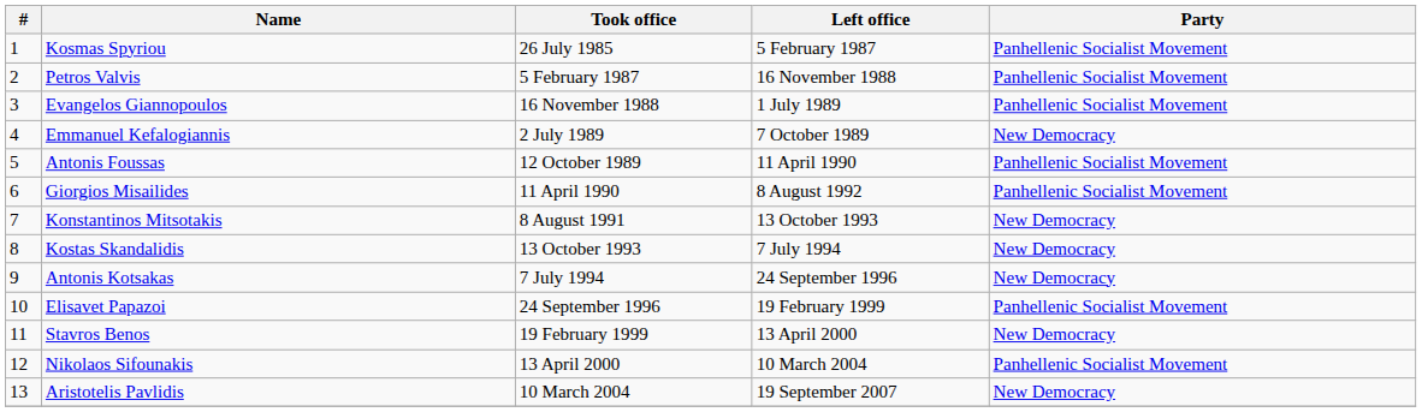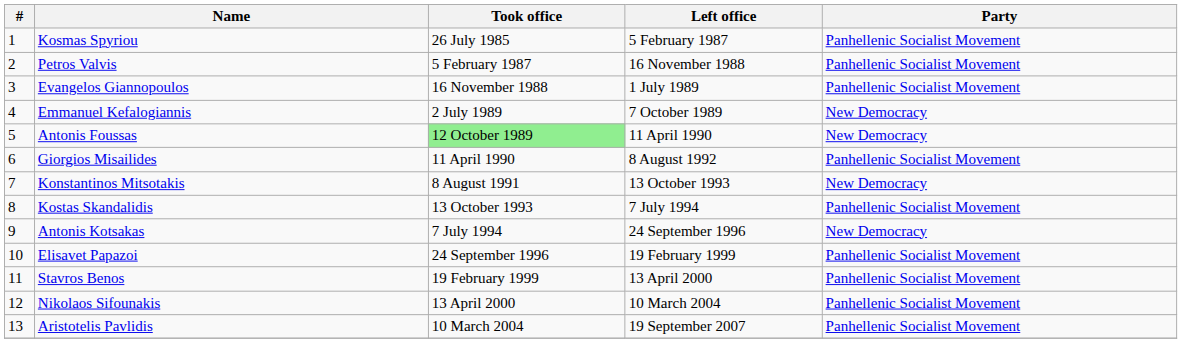Antonis Foussas | Took office: no background -> lightgreen background
Antonis Foussas | Party: Panhellenic Socialist Movement -> New Democracy
Kostas Skandalidis | Party: New Democracy -> Panhellenic Socialist Movement
Stavros Benos | Party: New Democracy -> Panhellenic Socialist Movement
Aristotelis Pavlidis | Party: New Democracy -> Panhellenic Socialist Movement
